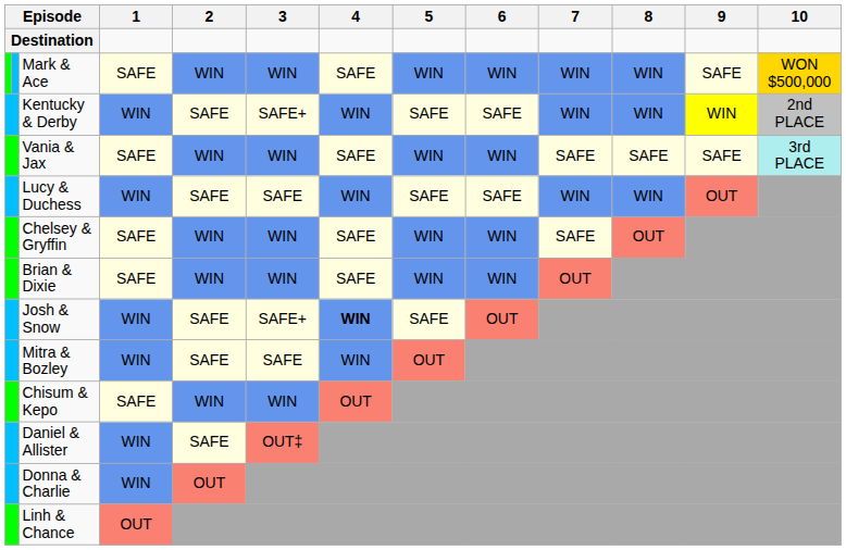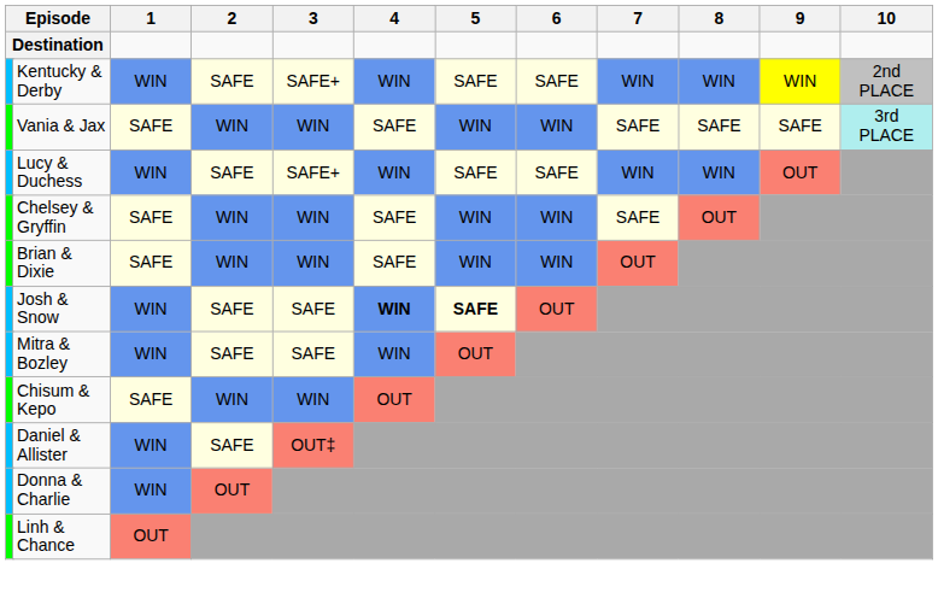- row: Mark & Ace | SAFE | WIN | WIN | SAFE | WIN | WIN | WIN | WIN | SAFE | WON $500,000
Lucy & Duchess | 3: SAFE -> SAFE+
Josh & Snow | 3: SAFE+ -> SAFE
Josh & Snow | 5: normal -> bold
